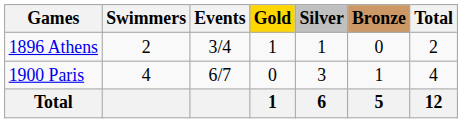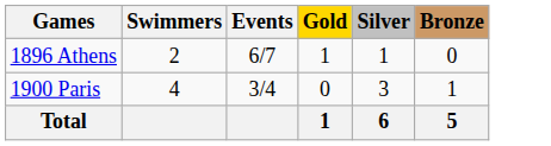- column: Total | 2 | 4 | 12
1896 Athens | Events: 3/4 -> 6/7
1900 Paris | Events: 6/7 -> 3/4
